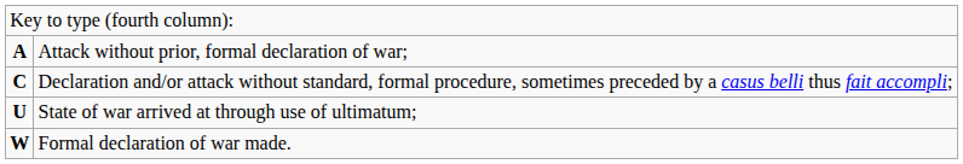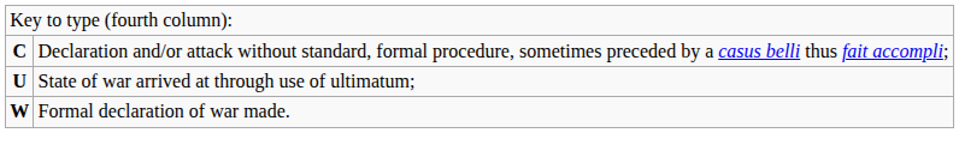- row: A | Attack without prior, formal declaration of war;
